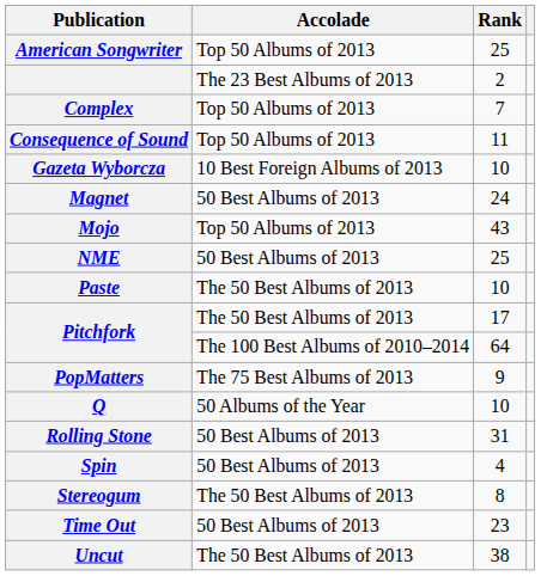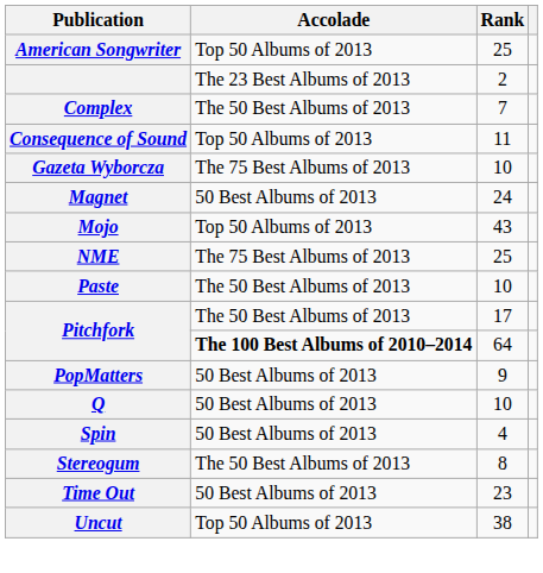Complex | Accolade: Top 50 Albums of 2013 -> The 50 Best Albums of 2013
Gazeta Wyborcza | Accolade: 10 Best Foreign Albums of 2013 -> The 75 Best Albums of 2013
NME | Accolade: 50 Best Albums of 2013 -> The 75 Best Albums of 2013
Pitchfork / 64 | Accolade: normal -> bold
PopMatters | Accolade: The 75 Best Albums of 2013 -> 50 Best Albums of 2013
Q | Accolade: 50 Albums of the Year -> 50 Best Albums of 2013
- row: Rolling Stone | 50 Best Albums of 2013 | 31
Uncut | Accolade: The 50 Best Albums of 2013 -> Top 50 Albums of 2013
